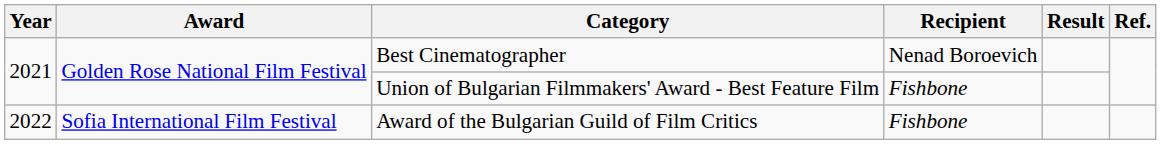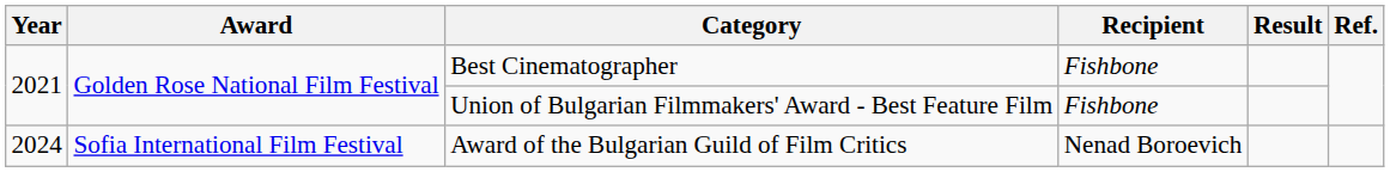Best Cinematographer | Recipient: Nenad Boroevich -> Fishbone
Award of the Bulgarian Guild of Film Critics | Year: 2022 -> 2024
Award of the Bulgarian Guild of Film Critics | Recipient: Fishbone -> Nenad Boroevich
